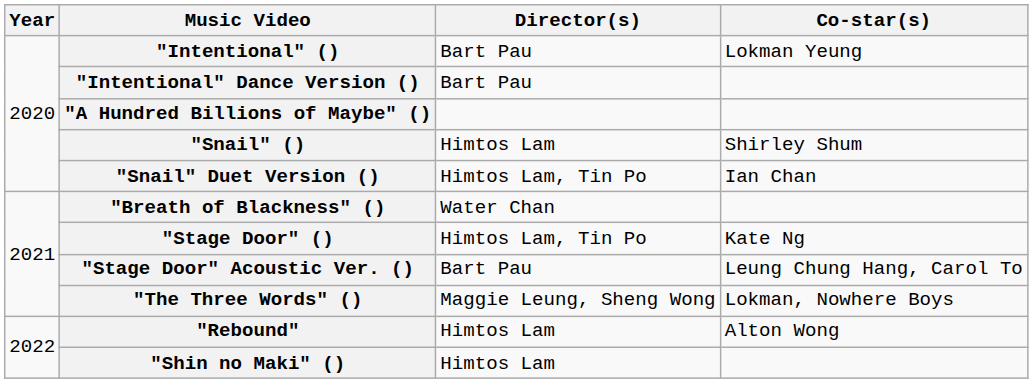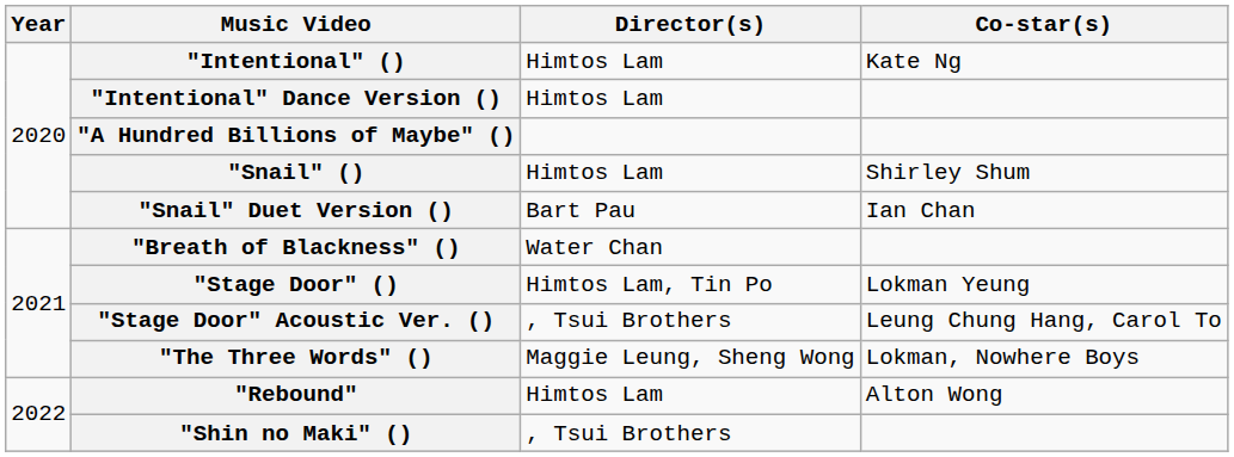"Intentional" () | Director(s): Bart Pau -> Himtos Lam
"Intentional" () | Co-star(s): Lokman Yeung -> Kate Ng
"Intentional" Dance Version () | Director(s): Bart Pau -> Himtos Lam
"Snail" Duet Version () | Director(s): Himtos Lam, Tin Po -> Bart Pau
"Stage Door" () | Co-star(s): Kate Ng -> Lokman Yeung
"Stage Door" Acoustic Ver. () | Director(s): Bart Pau -> , Tsui Brothers
"Shin no Maki" () | Director(s): Himtos Lam -> , Tsui Brothers
